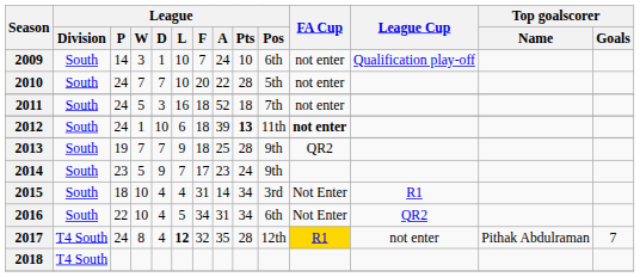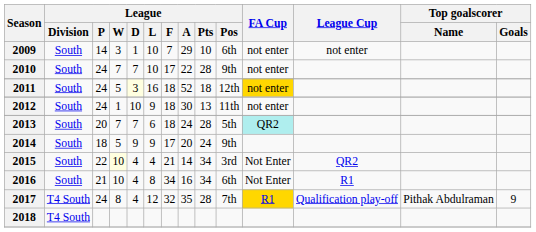2009 | League / A: 24 -> 29
2009 | League Cup: Qualification play-off -> not enter
2010 | League / F: 20 -> 17
2010 | League / Pos: 5th -> 9th
2011 | League / D: no background -> lightyellow background
2011 | League / Pos: 7th -> 12th
2011 | FA Cup: no background -> gold background
2012 | League / L: 6 -> 9
2012 | League / A: 39 -> 30
2012 | League / Pts: bold -> normal
2012 | FA Cup: bold -> normal
2013 | League / P: 19 -> 20
2013 | League / L: 9 -> 6
2013 | League / A: 25 -> 24
2013 | League / Pos: 9th -> 5th
2013 | FA Cup: no background -> paleturquoise background
2014 | League / P: 23 -> 18
2014 | League / L: 7 -> 9
2014 | League / A: 23 -> 20
2015 | League / P: 18 -> 22
2015 | League / W: no background -> lightyellow background
2015 | League / F: 31 -> 21
2015 | League Cup: R1 -> QR2
2016 | League / P: 22 -> 21
2016 | League / L: 5 -> 8
2016 | League / A: 31 -> 16
2016 | League Cup: QR2 -> R1
2017 | League / L: bold -> normal
2017 | League / Pos: 12th -> 7th
2017 | League Cup: not enter -> Qualification play-off
2017 | Top goalscorer / Goals: 7 -> 9
